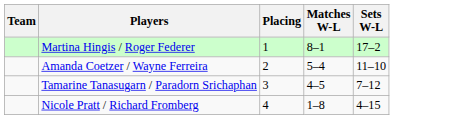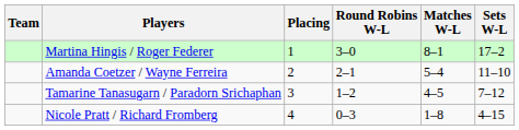+ column: Round Robins W-L | 3–0 | 2–1 | 1–2 | 0–3
